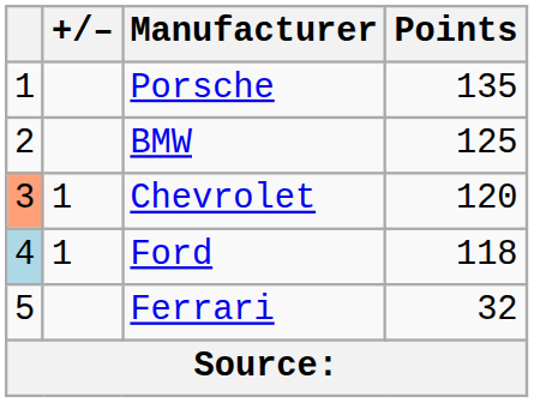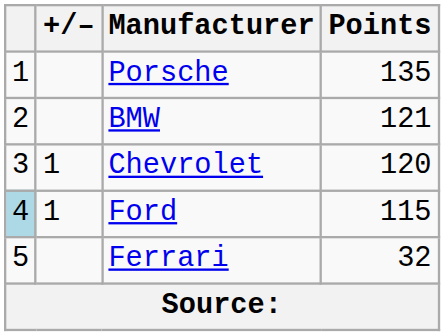BMW | Points: 125 -> 121
Chevrolet | column 1: lightsalmon background -> no background
Ford | Points: 118 -> 115
